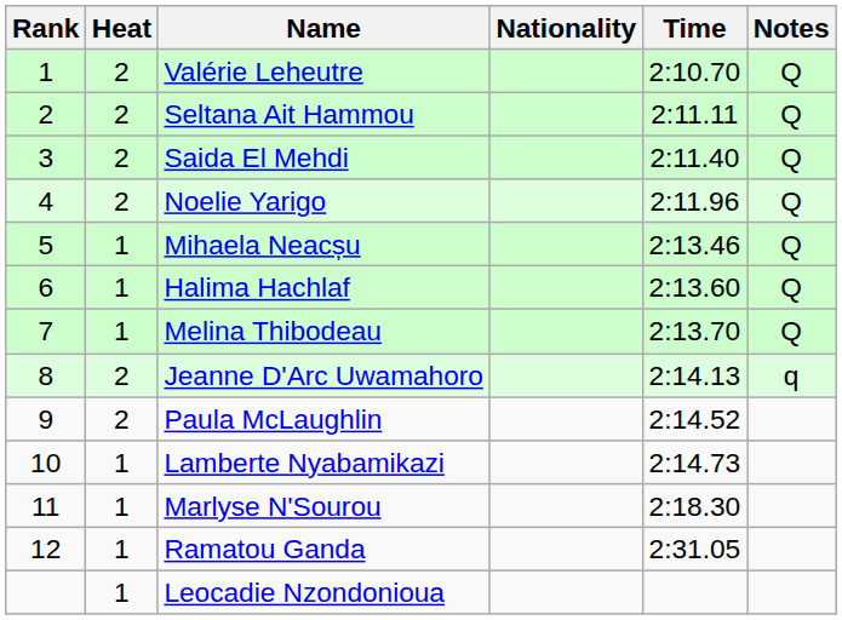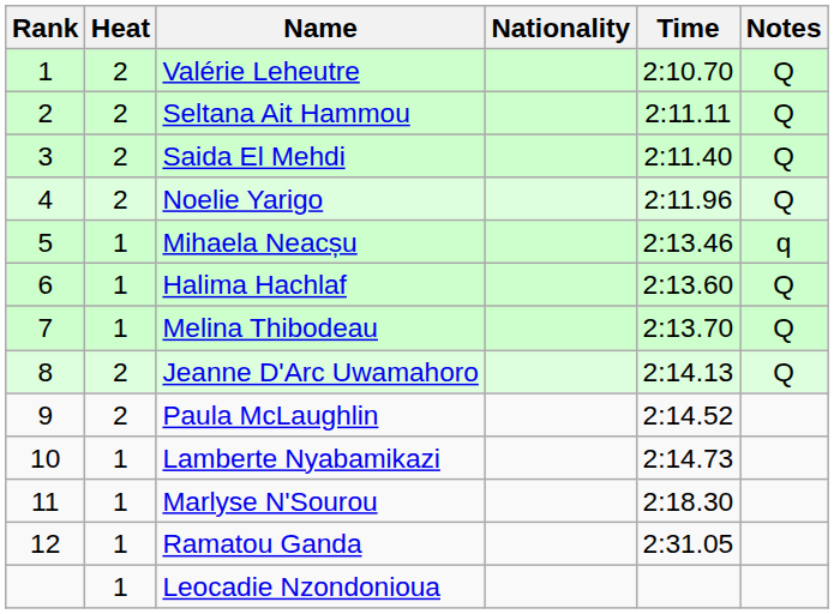Mihaela Neacșu | Notes: Q -> q
Jeanne D'Arc Uwamahoro | Notes: q -> Q
